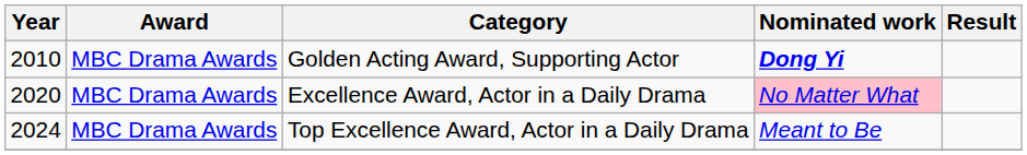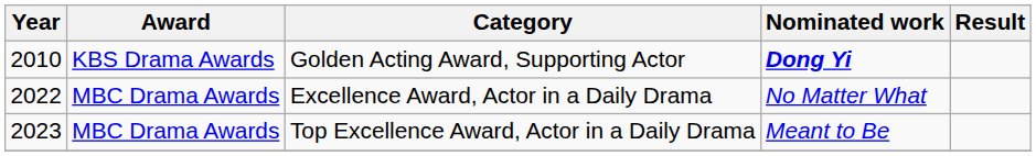Golden Acting Award, Supporting Actor | Award: MBC Drama Awards -> KBS Drama Awards
Excellence Award, Actor in a Daily Drama | Year: 2020 -> 2022
Excellence Award, Actor in a Daily Drama | Nominated work: pink background -> no background
Top Excellence Award, Actor in a Daily Drama | Year: 2024 -> 2023
